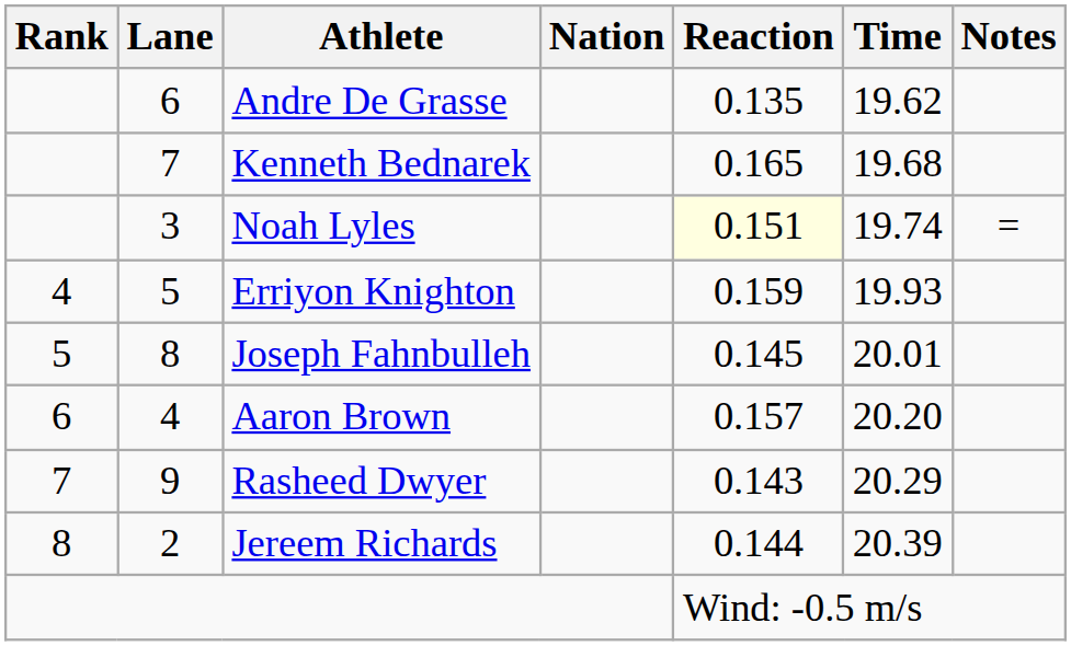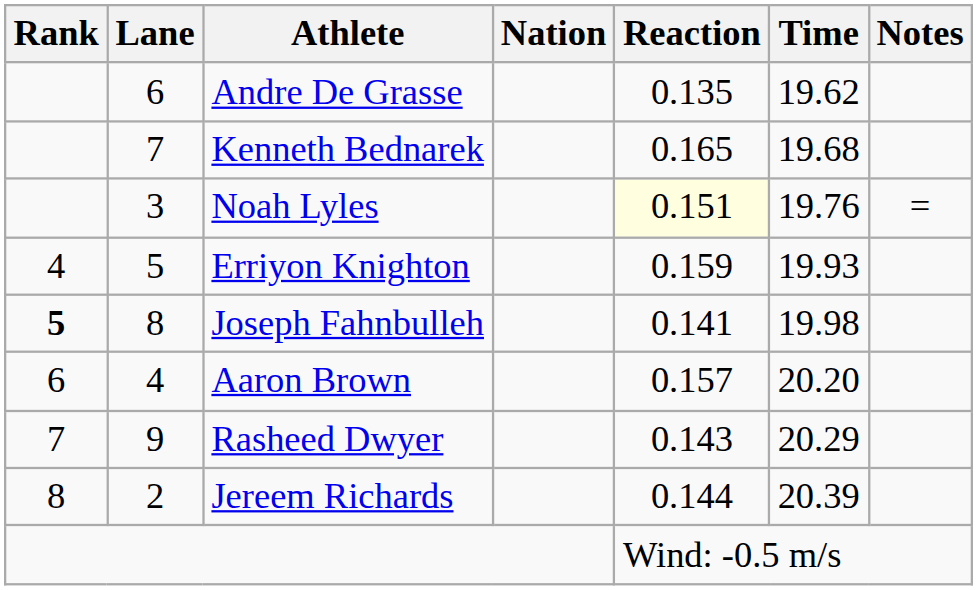Noah Lyles | Time: 19.74 -> 19.76
Joseph Fahnbulleh | Rank: normal -> bold
Joseph Fahnbulleh | Reaction: 0.145 -> 0.141
Joseph Fahnbulleh | Time: 20.01 -> 19.98
